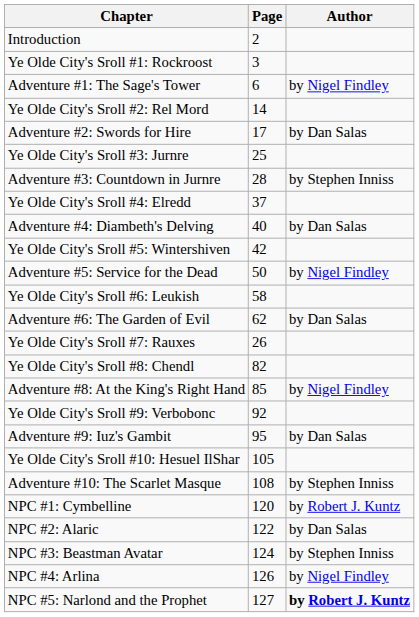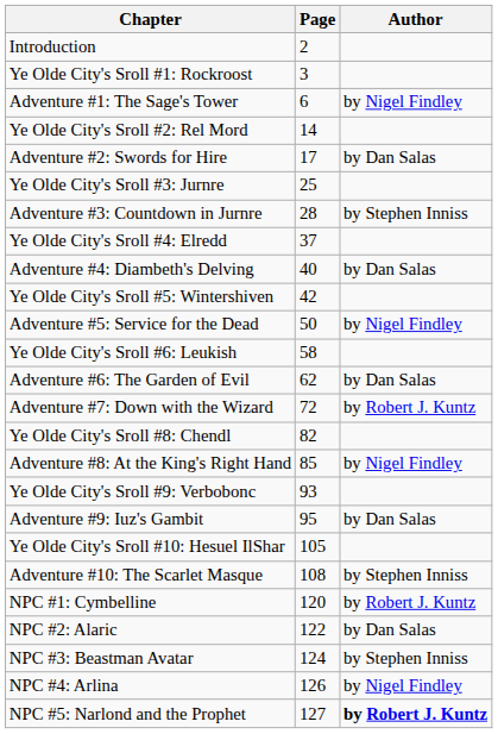- row: Ye Olde City's Sroll #7: Rauxes | 26
+ row: Adventure #7: Down with the Wizard | 72 | by Robert J. Kuntz
Ye Olde City's Sroll #9: Verbobonc | Page: 92 -> 93
